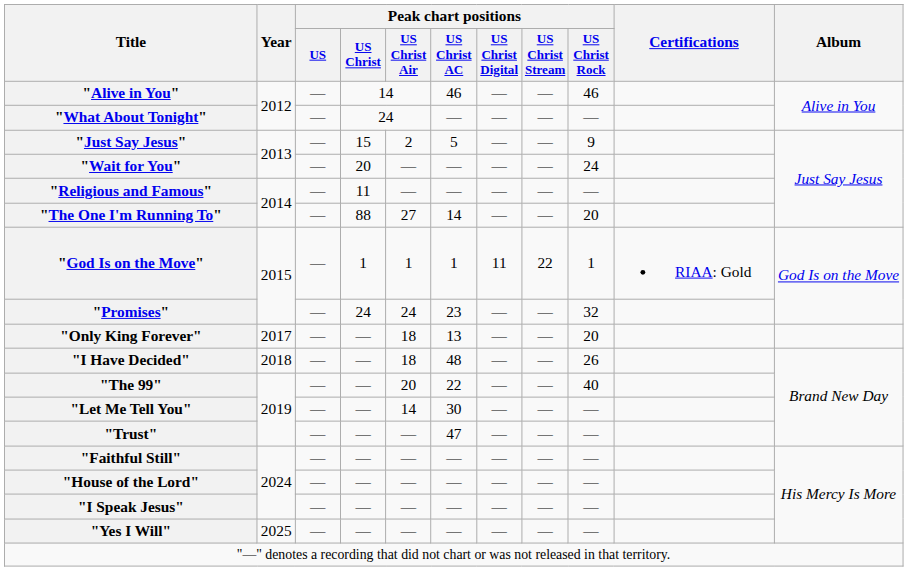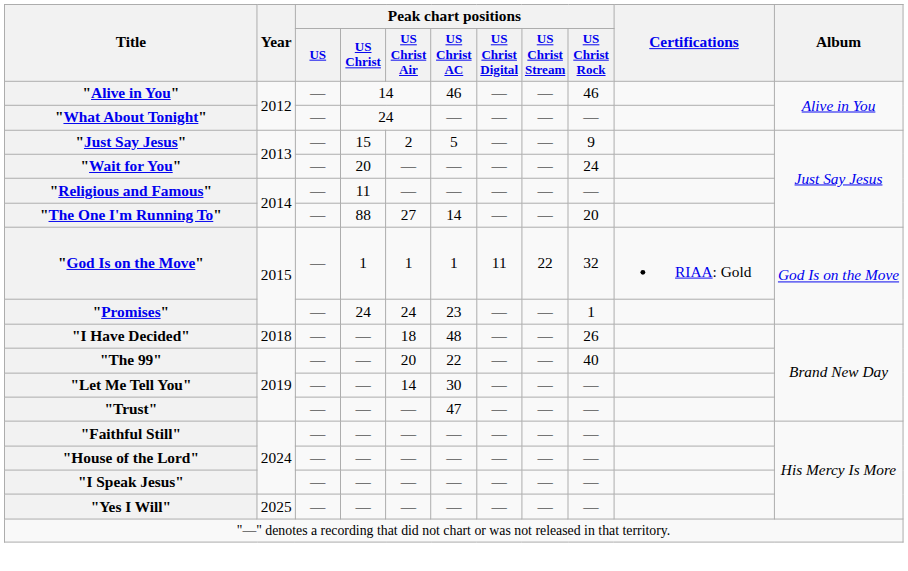"God Is on the Move" | Peak chart positions / US Christ Rock: 1 -> 32
"Promises" | Peak chart positions / US Christ Rock: 32 -> 1
- row: "Only King Forever" | 2017 | — | — | 18 | 13 | — | — | 20
